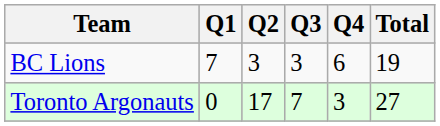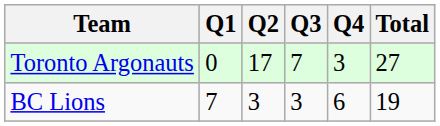rows swapped: Toronto Argonauts <-> BC Lions
